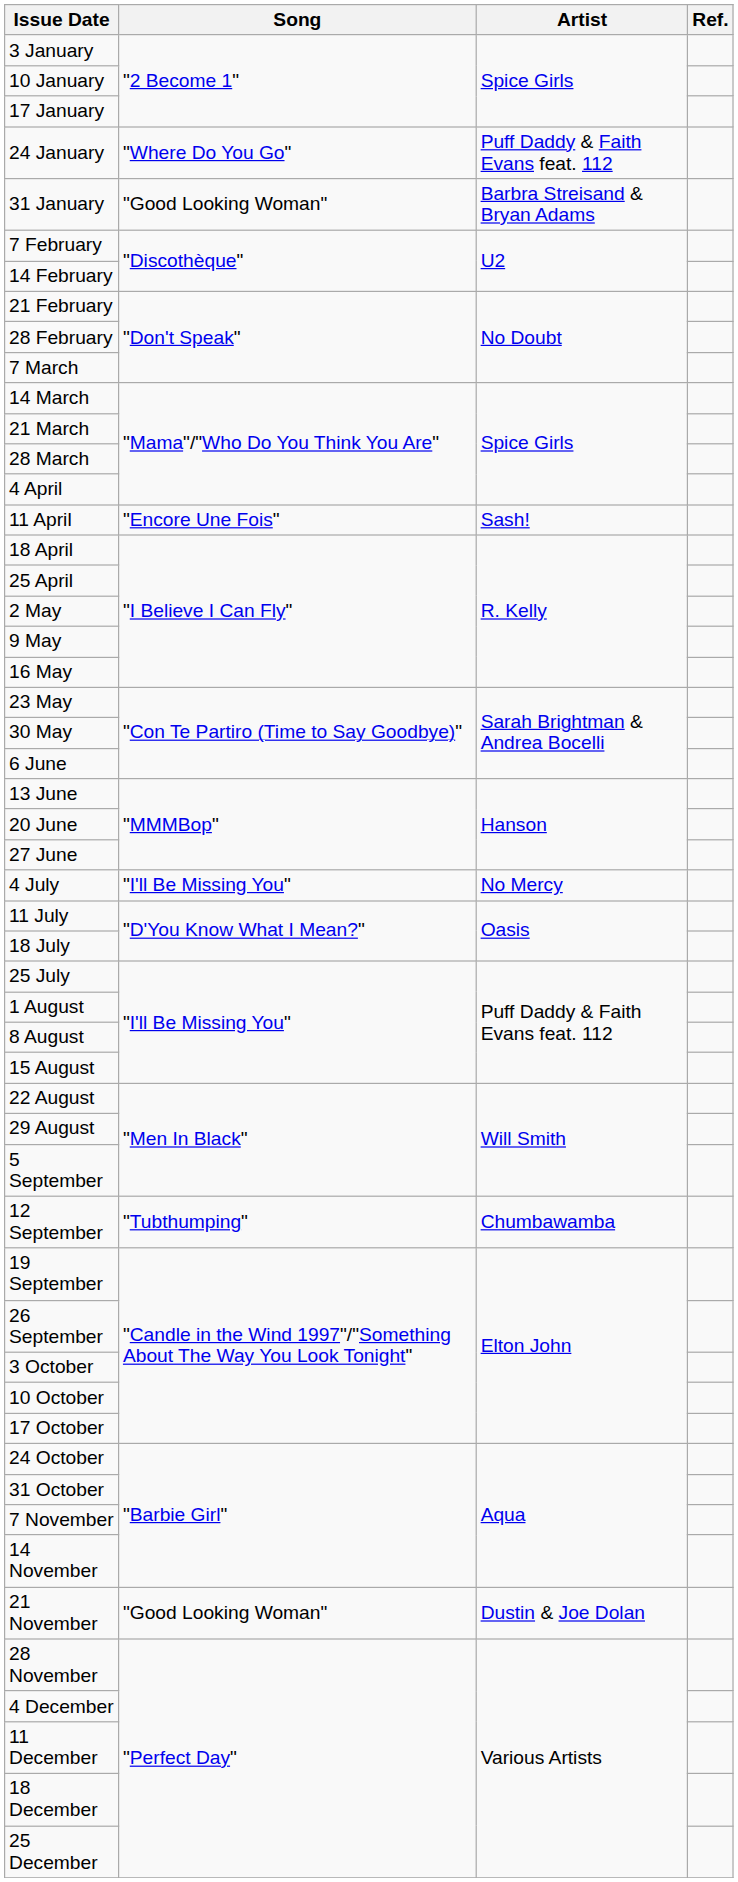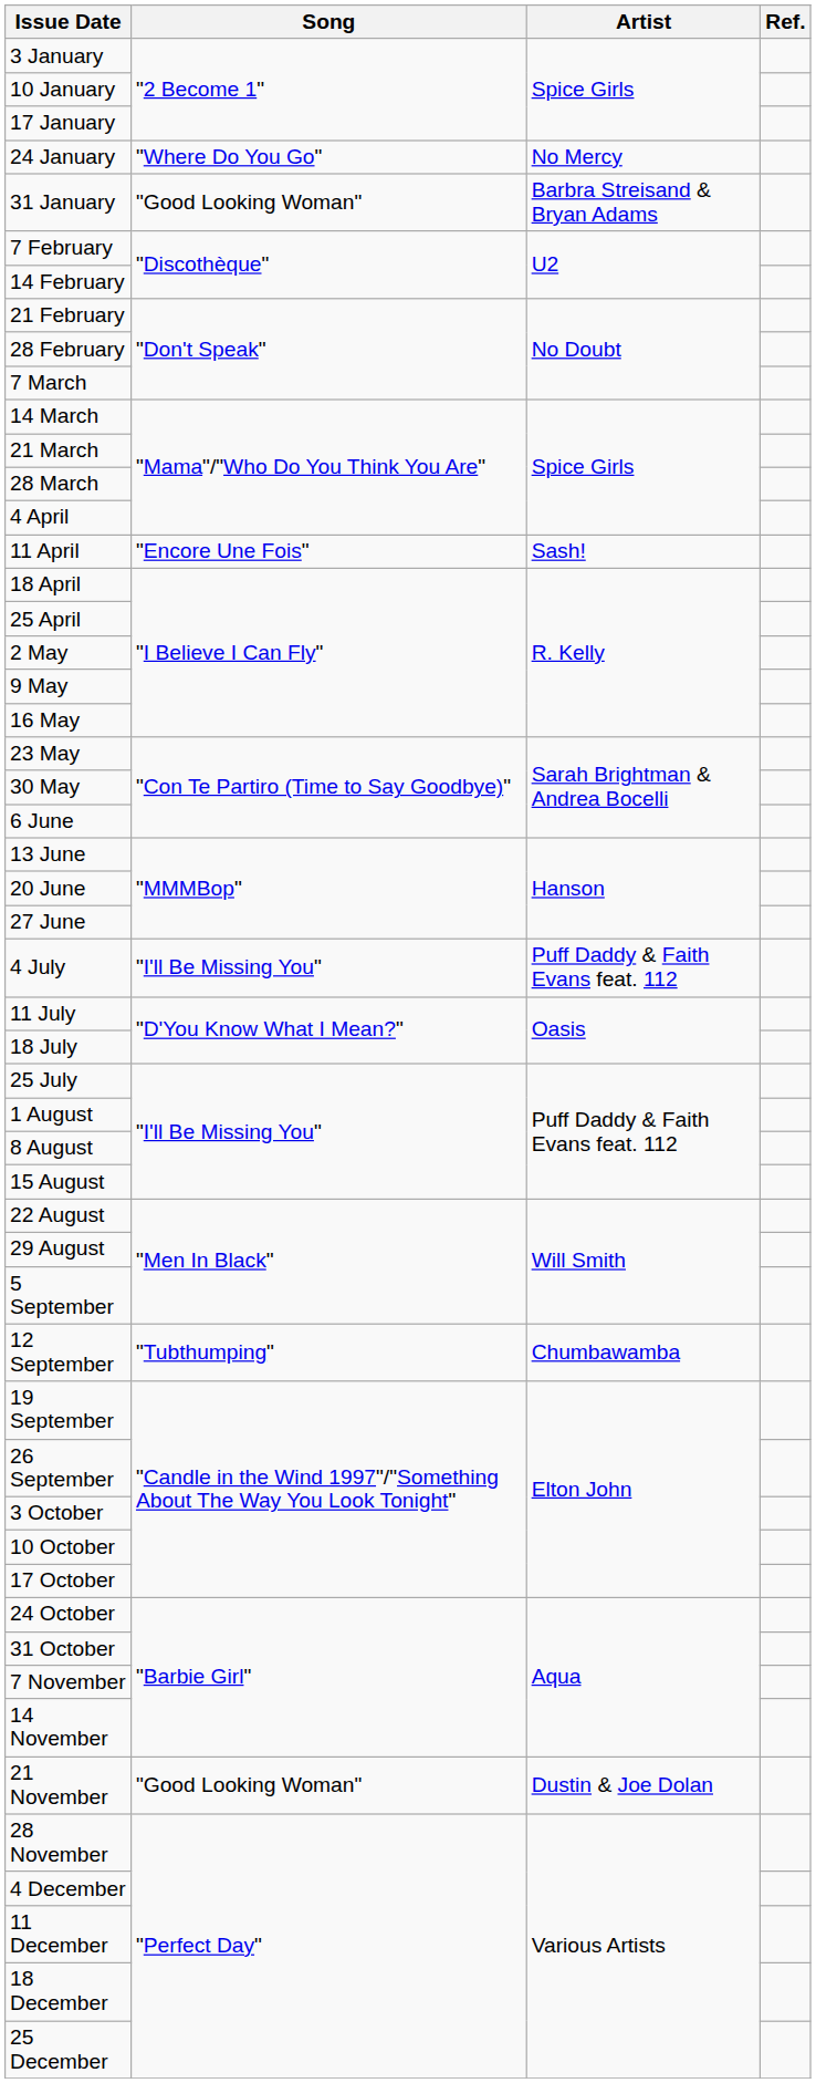24 January | Artist: Puff Daddy & Faith Evans feat. 112 -> No Mercy
4 July | Artist: No Mercy -> Puff Daddy & Faith Evans feat. 112
